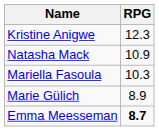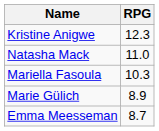Natasha Mack | RPG: 10.9 -> 11.0
Emma Meesseman | RPG: bold -> normal
